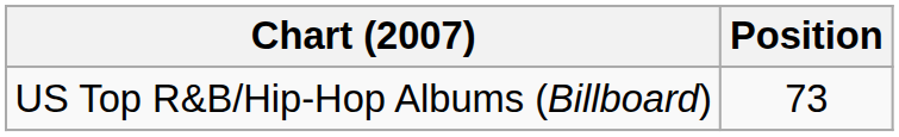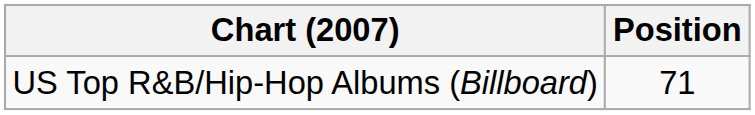US Top R&B/Hip-Hop Albums (Billboard) | Position: 73 -> 71
